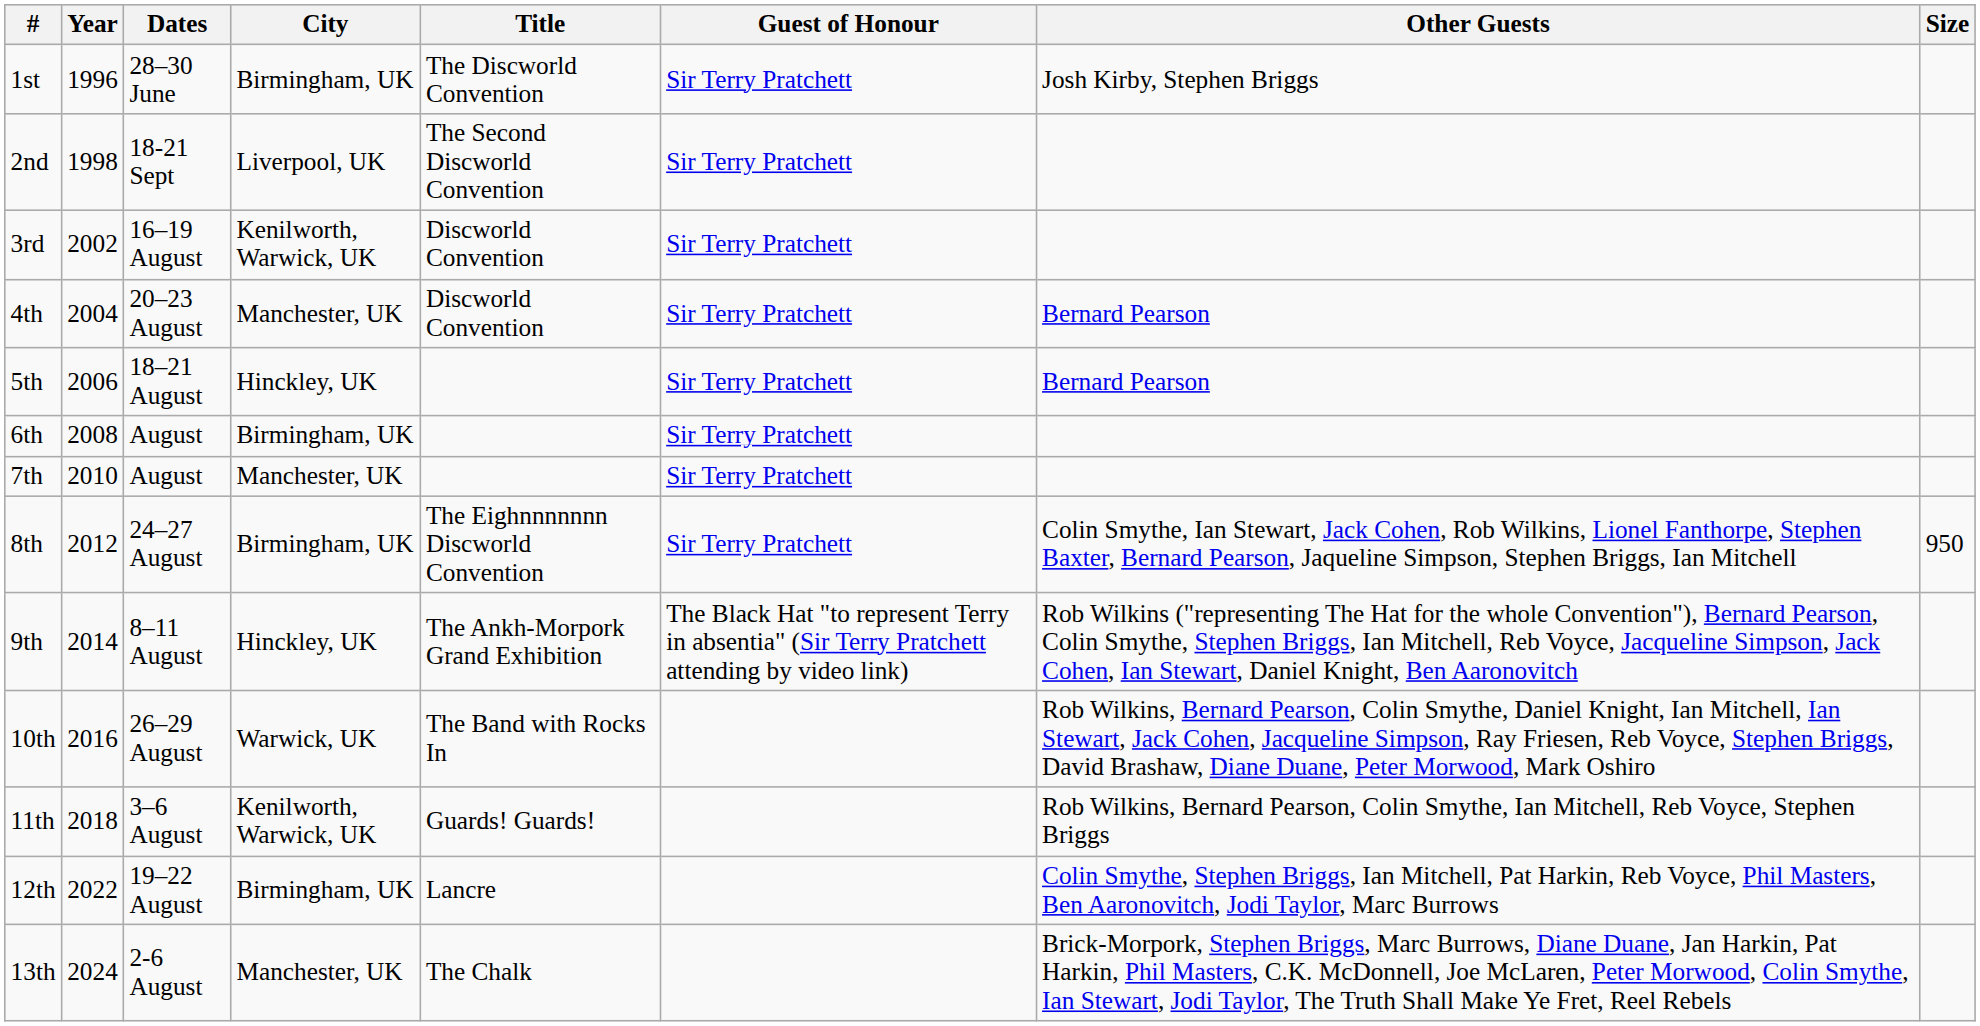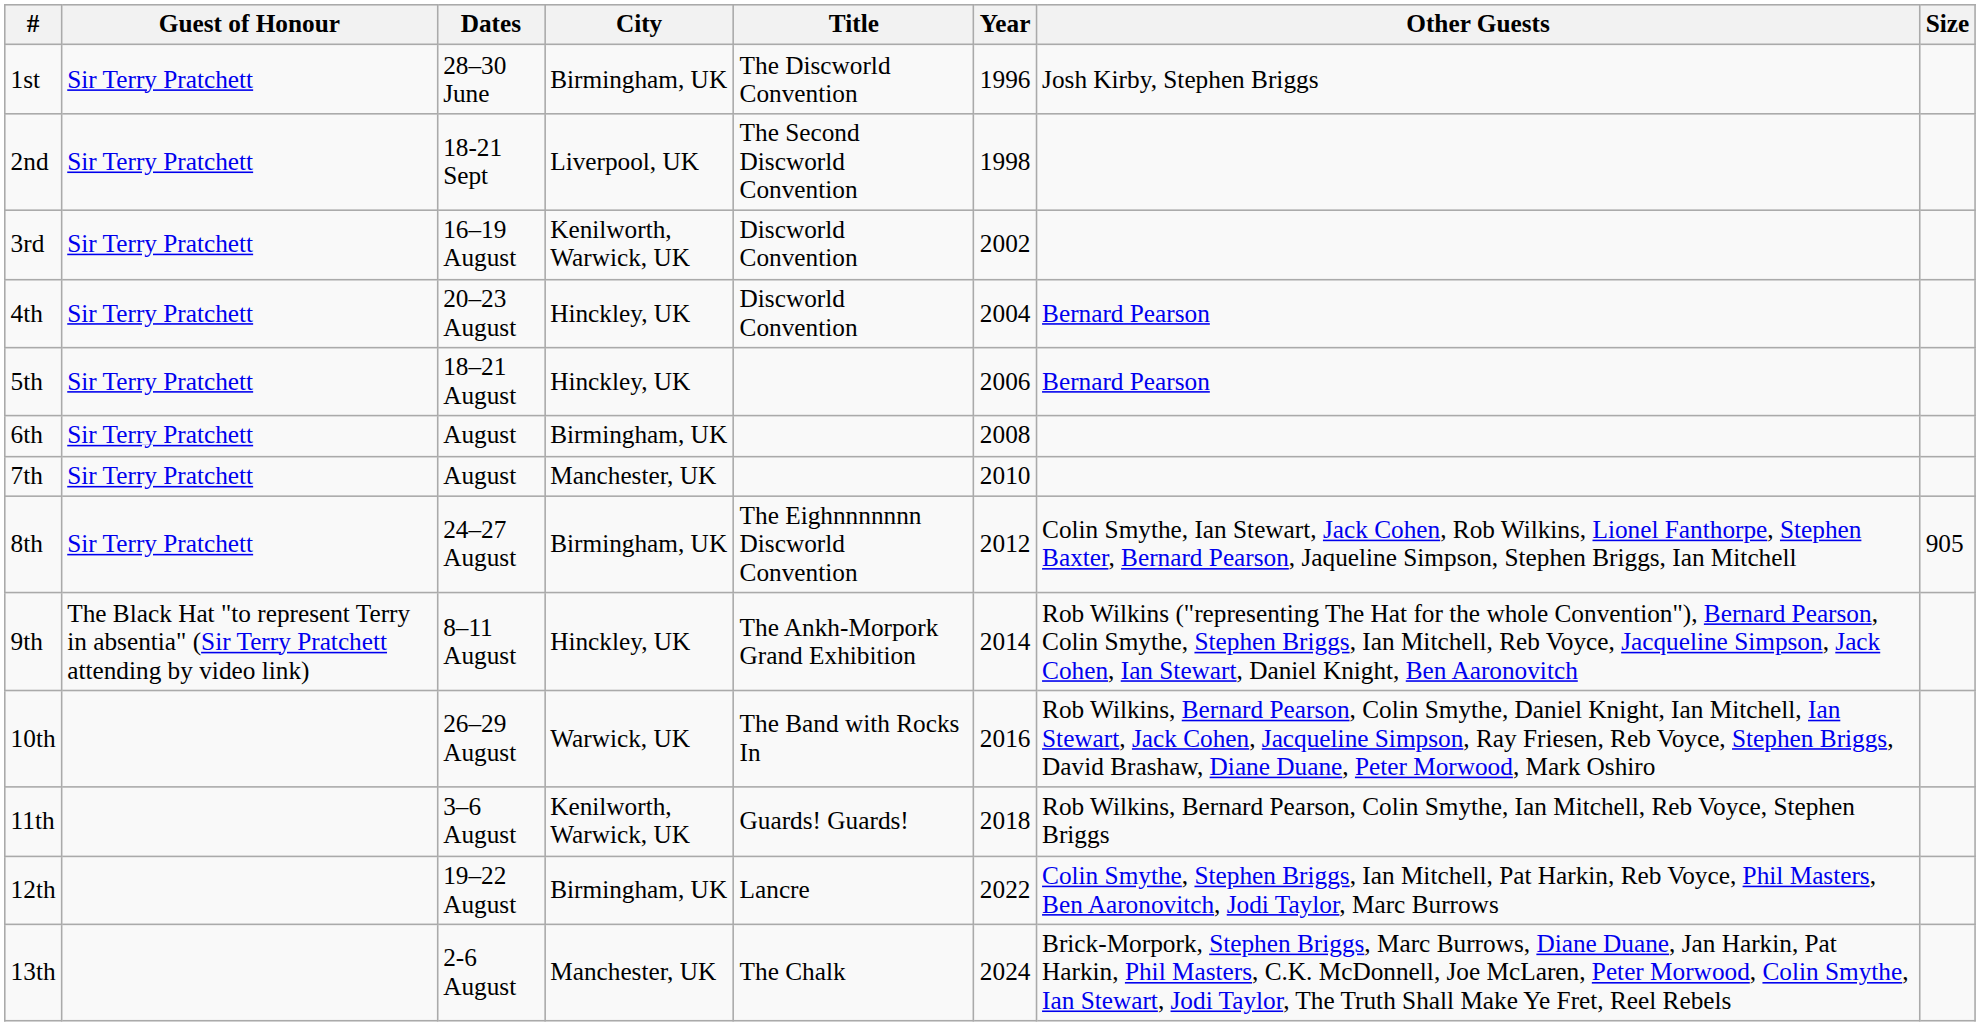columns swapped: Year <-> Guest of Honour
4th | City: Manchester, UK -> Hinckley, UK
8th | Size: 950 -> 905
